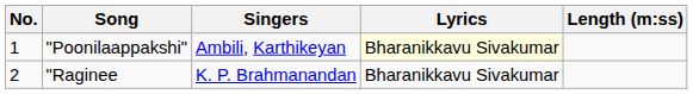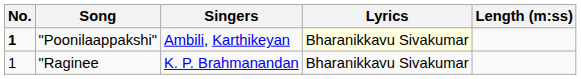"Poonilaappakshi" | No.: normal -> bold
"Raginee | No.: 2 -> 1
